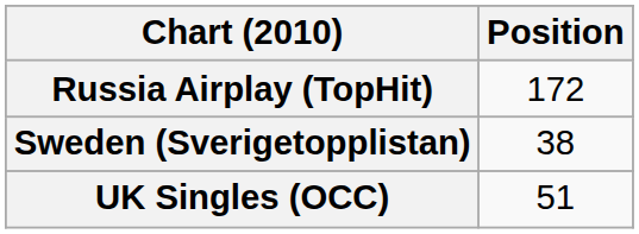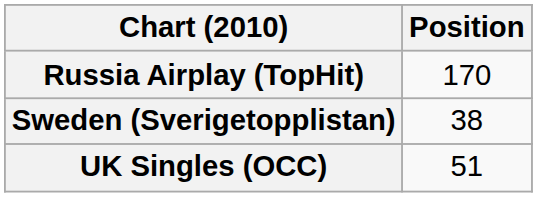Russia Airplay (TopHit) | Position: 172 -> 170
